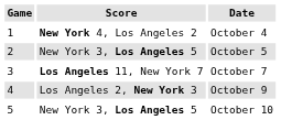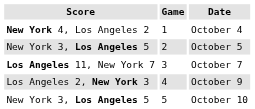columns swapped: Game <-> Score
